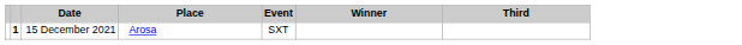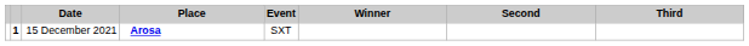+ column: Second
15 December 2021 | Place: normal -> bold
